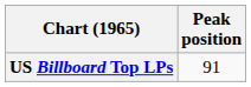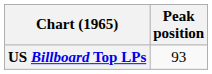US Billboard Top LPs | Peak position: 91 -> 93
